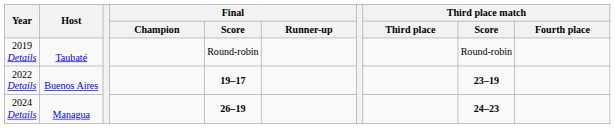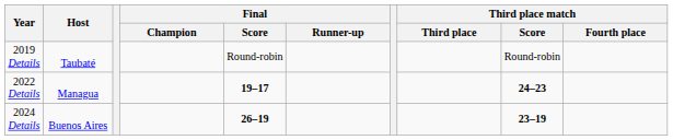2022 Details | Host: Buenos Aires -> Managua
2022 Details | Third place match / Score: 23–19 -> 24–23
2024 Details | Host: Managua -> Buenos Aires
2024 Details | Third place match / Score: 24–23 -> 23–19
